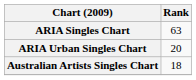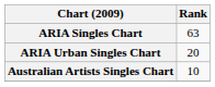Australian Artists Singles Chart | Rank: 18 -> 10
